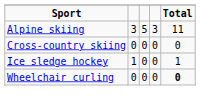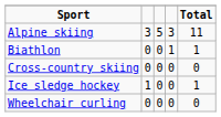+ row: Biathlon | 0 | 0 | 1 | 1
Wheelchair curling | Total: bold -> normal
